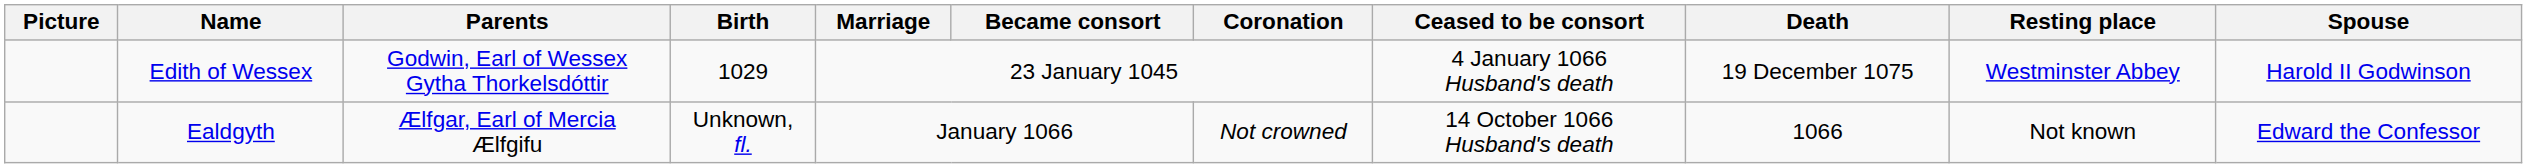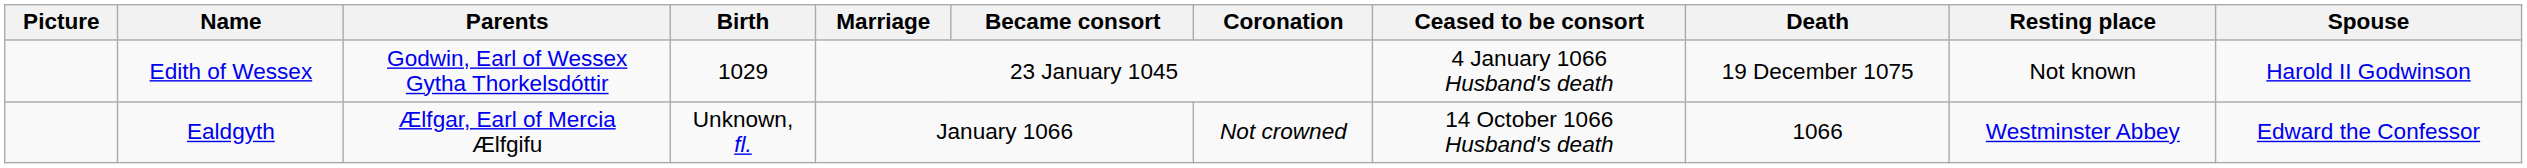Edith of Wessex | Resting place: Westminster Abbey -> Not known
Ealdgyth | Resting place: Not known -> Westminster Abbey
